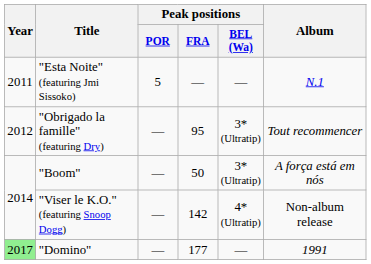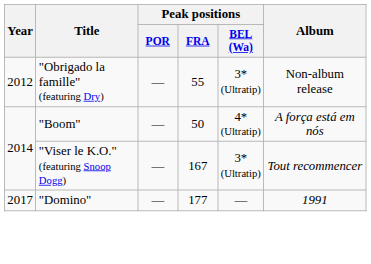- row: 2011 | "Esta Noite" (featuring Jmi Sissoko) | 5 | — | — | N.1
"Obrigado la famille" (featuring Dry) | Peak positions / FRA: 95 -> 55
"Obrigado la famille" (featuring Dry) | Album: Tout recommencer -> Non-album release
"Boom" | Peak positions / BEL (Wa): 3* (Ultratip) -> 4* (Ultratip)
"Viser le K.O." (featuring Snoop Dogg) | Peak positions / FRA: 142 -> 167
"Viser le K.O." (featuring Snoop Dogg) | Peak positions / BEL (Wa): 4* (Ultratip) -> 3* (Ultratip)
"Viser le K.O." (featuring Snoop Dogg) | Album: Non-album release -> Tout recommencer
"Domino" | Year: lightgreen background -> no background
